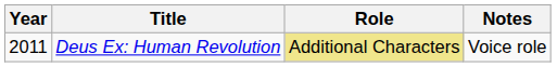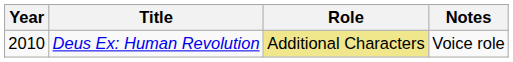Deus Ex: Human Revolution | Year: 2011 -> 2010
